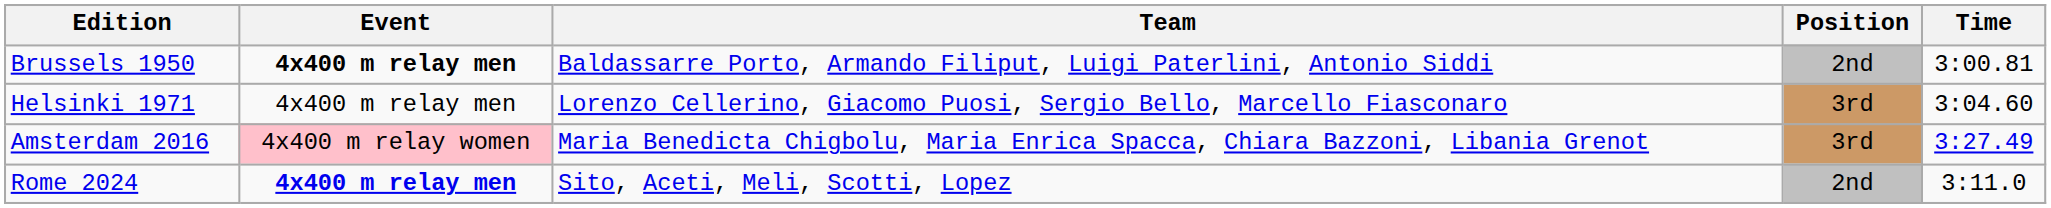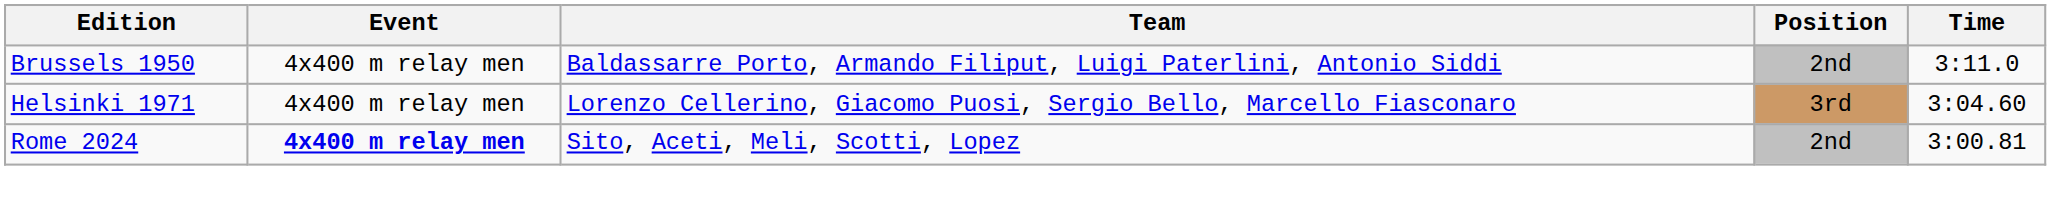Brussels 1950 | Event: bold -> normal
Brussels 1950 | Time: 3:00.81 -> 3:11.0
- row: Amsterdam 2016 | 4x400 m relay women | Maria Benedicta Chigbolu, Maria Enrica Spacca, Chiara Bazzoni, Libania Grenot | 3rd | 3:27.49
Rome 2024 | Time: 3:11.0 -> 3:00.81
